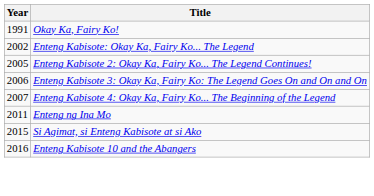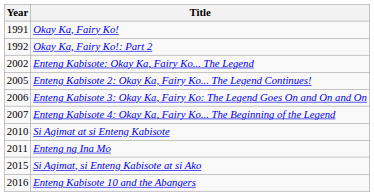+ row: 1992 | Okay Ka, Fairy Ko!: Part 2
+ row: 2010 | Si Agimat at si Enteng Kabisote
